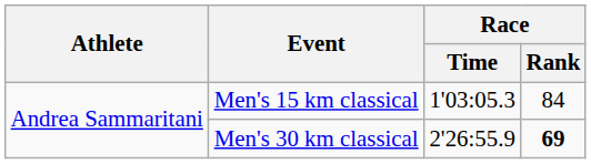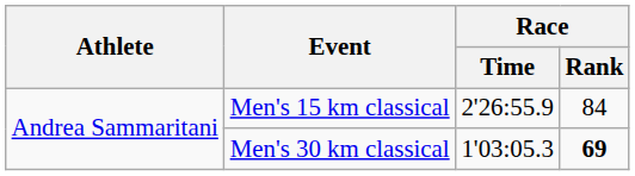Men's 15 km classical | Race / Time: 1'03:05.3 -> 2'26:55.9
Men's 30 km classical | Race / Time: 2'26:55.9 -> 1'03:05.3
